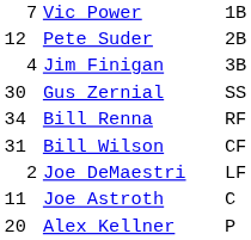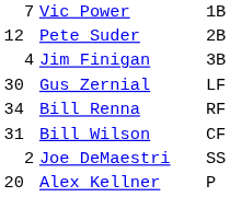Gus Zernial | column 3: SS -> LF
Joe DeMaestri | column 3: LF -> SS
- row: 11 | Joe Astroth | C
